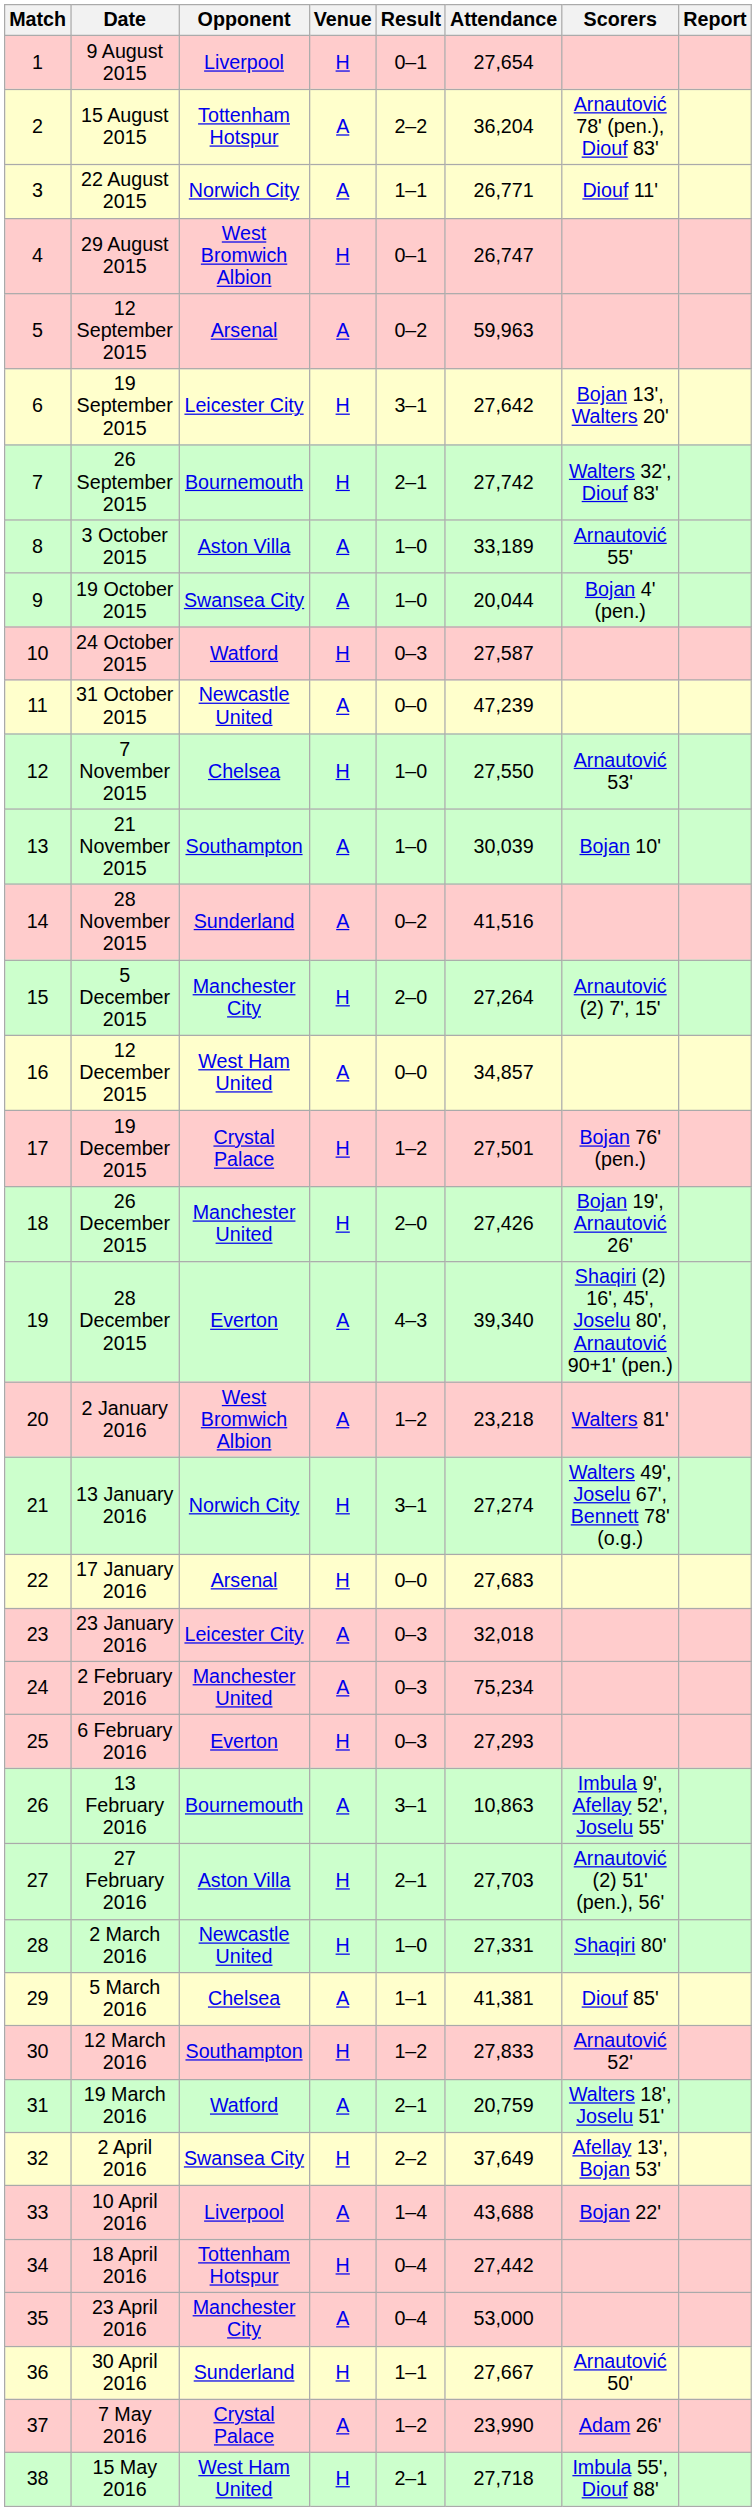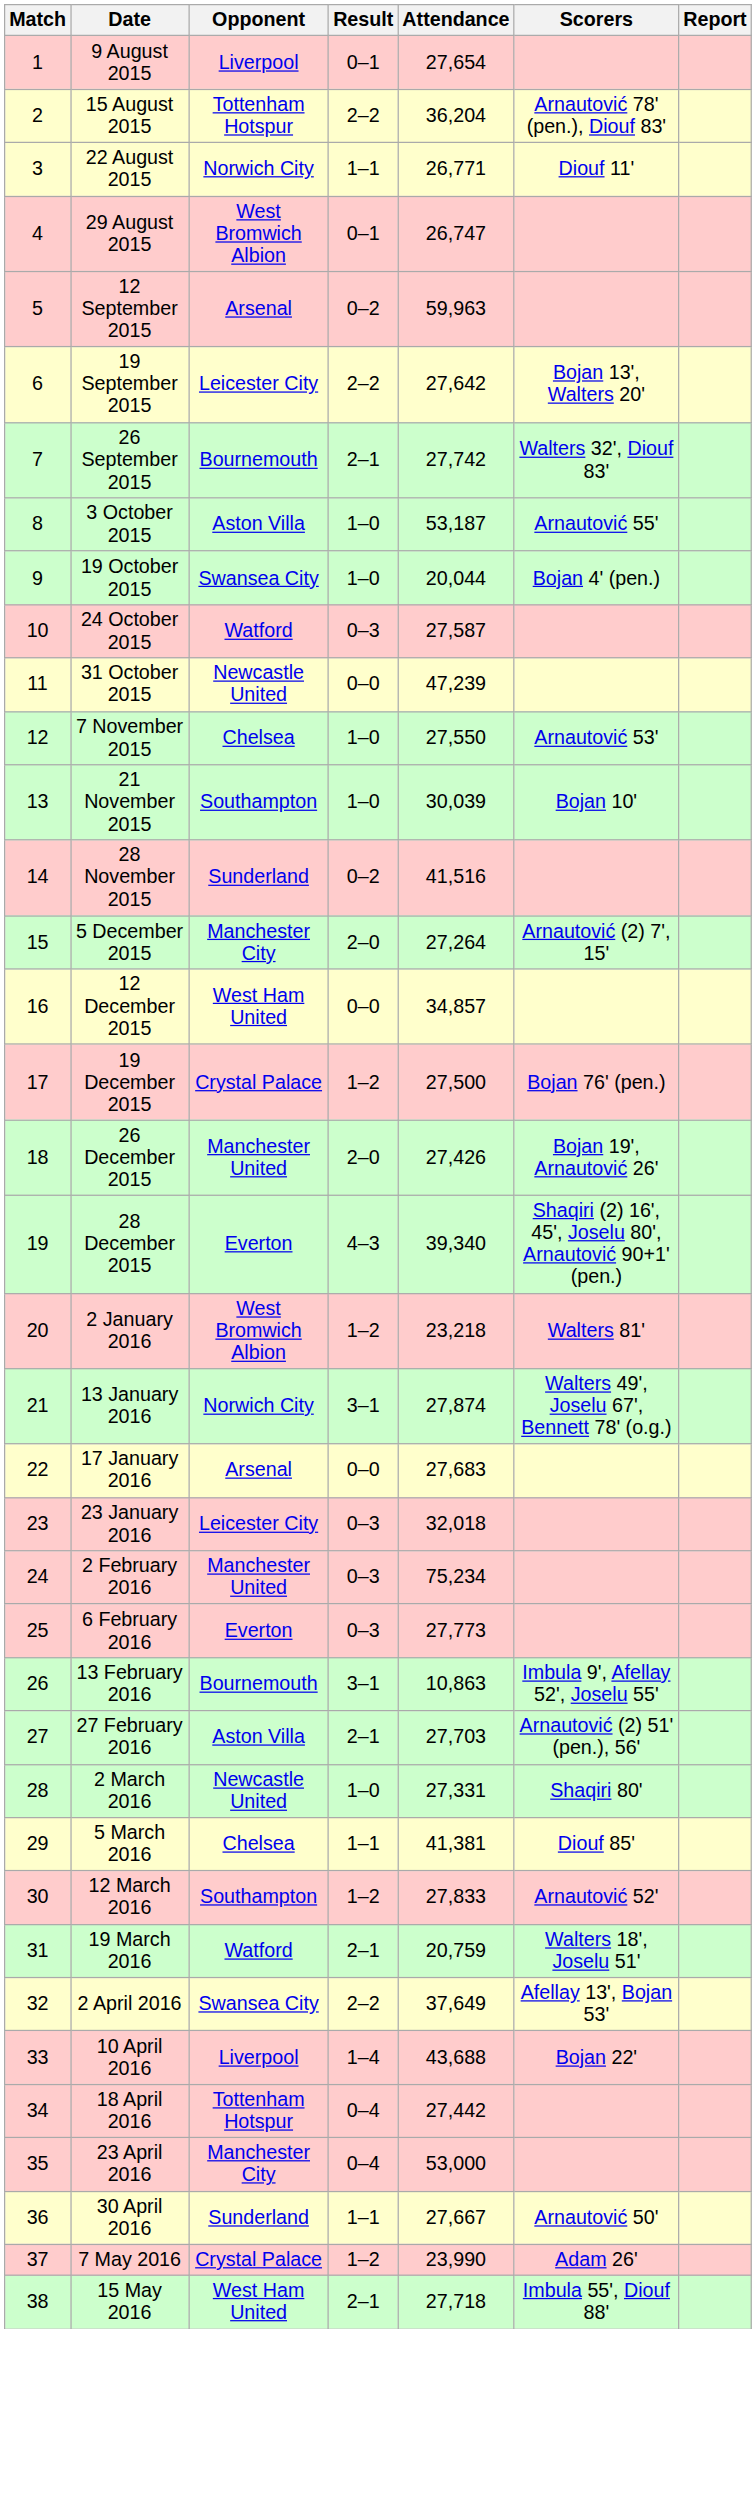- column: Venue | H | A | A | H | A | H | H | A | A | H | A | H | A | A | H | A | H | H | A | A | H | H | A | A | H | A | H | H | A | H | A | H | A | H | A | H | A | H
19 September 2015 | Result: 3–1 -> 2–2
3 October 2015 | Attendance: 33,189 -> 53,187
19 December 2015 | Attendance: 27,501 -> 27,500
13 January 2016 | Attendance: 27,274 -> 27,874
6 February 2016 | Attendance: 27,293 -> 27,773
